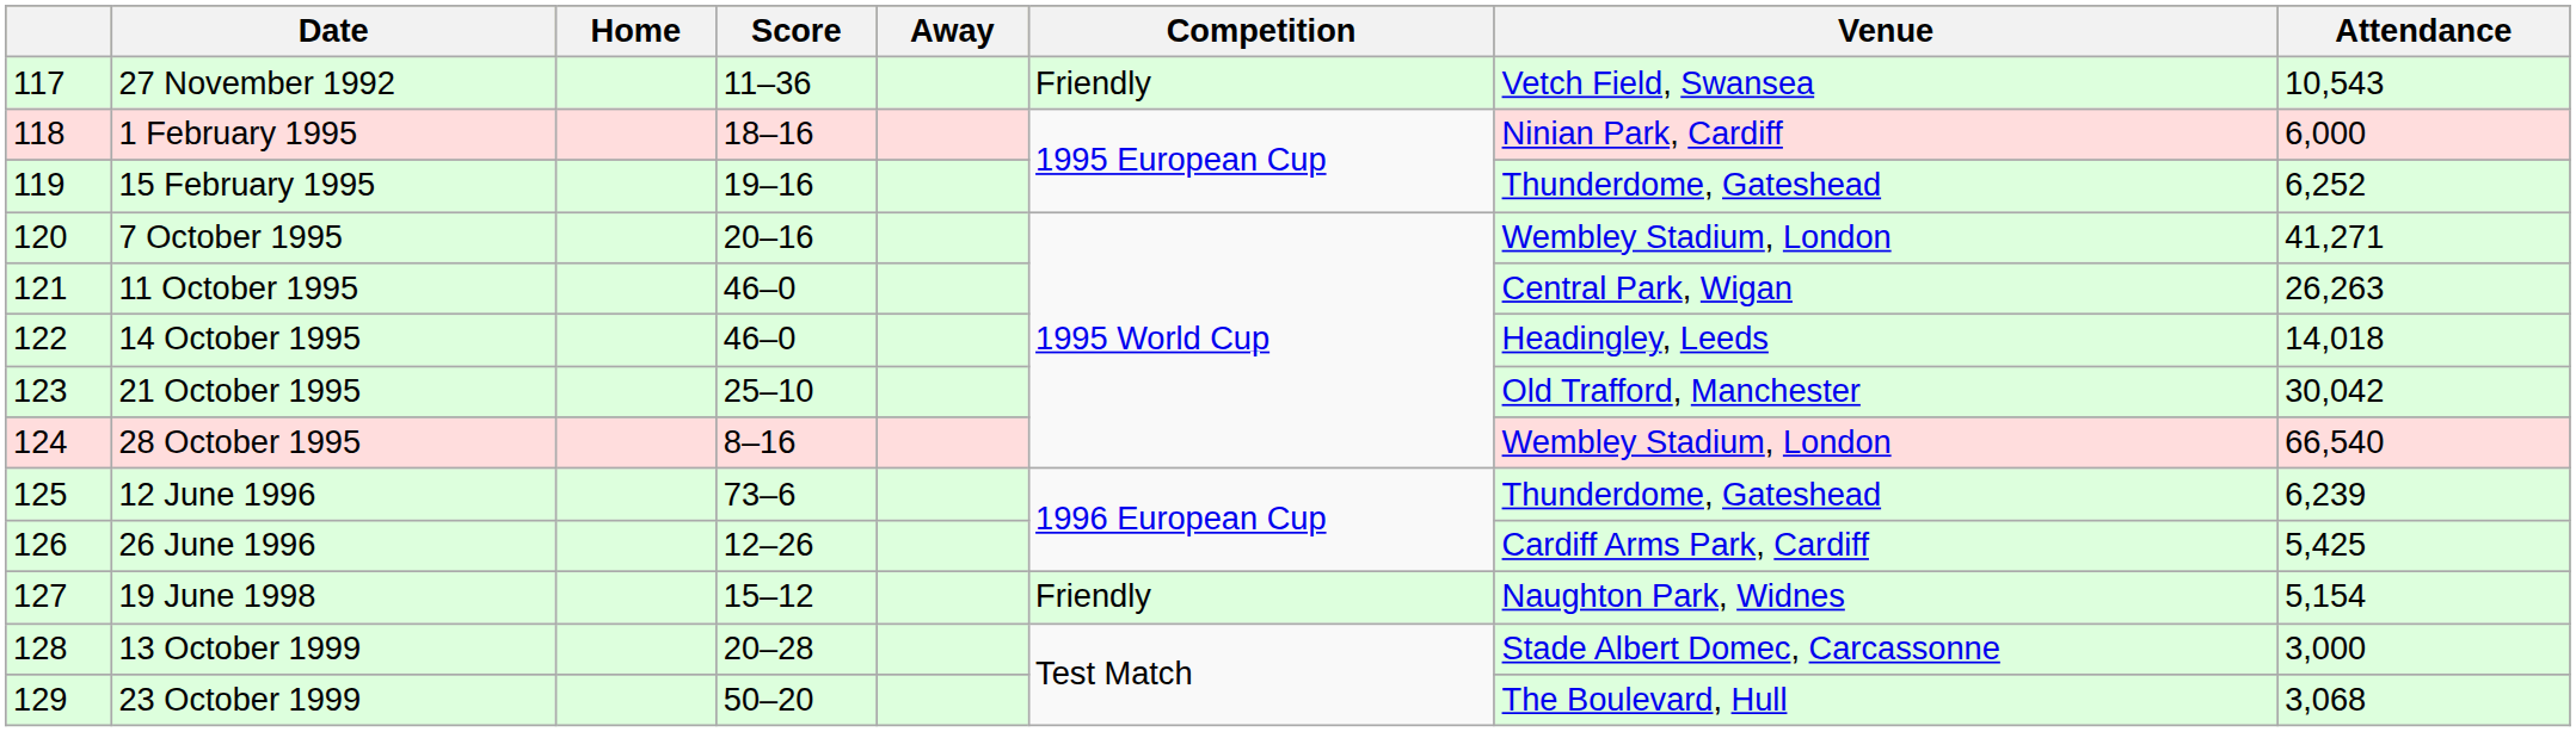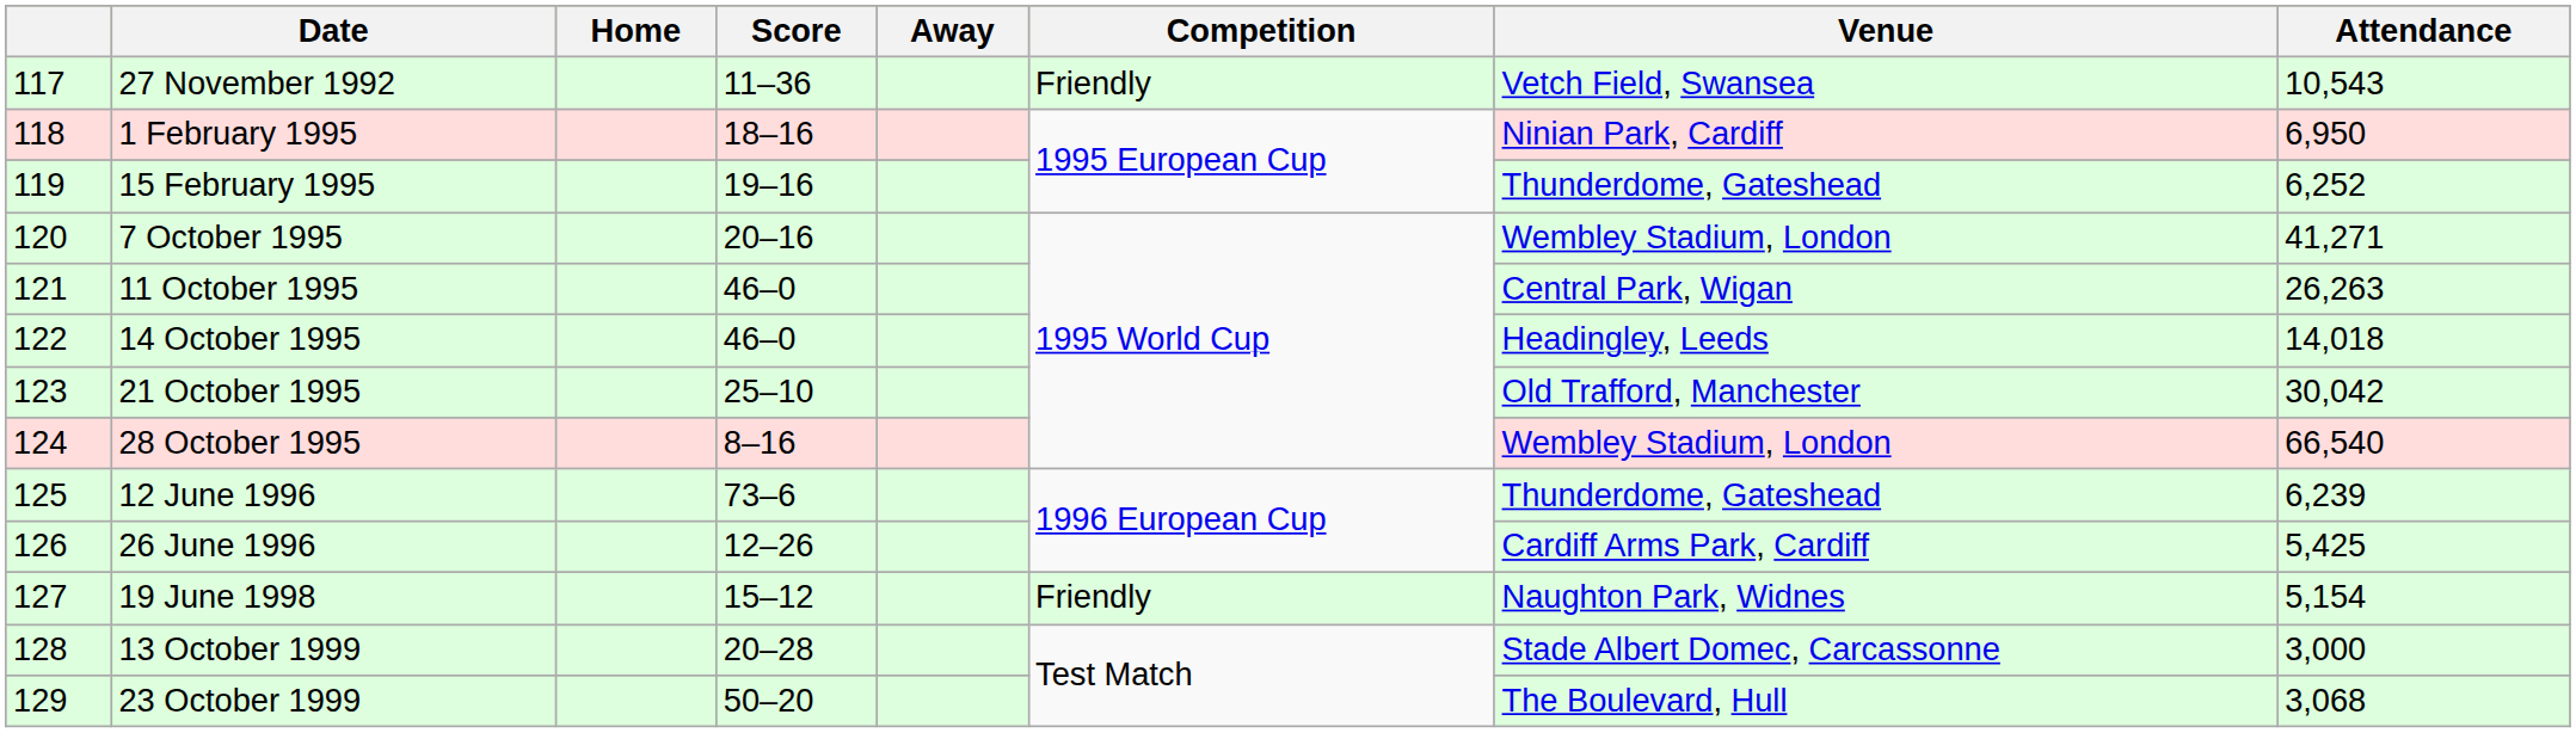1 February 1995 | Attendance: 6,000 -> 6,950
